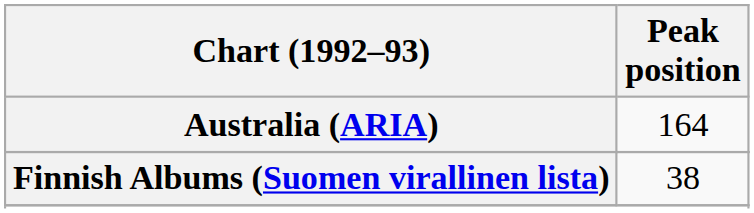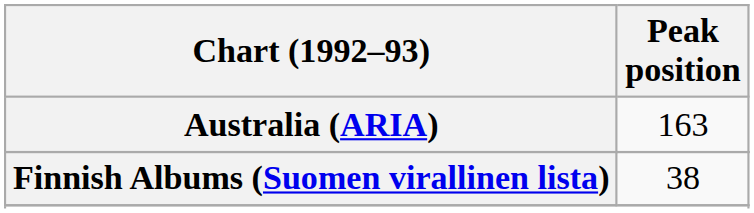Australia (ARIA) | Peak position: 164 -> 163
